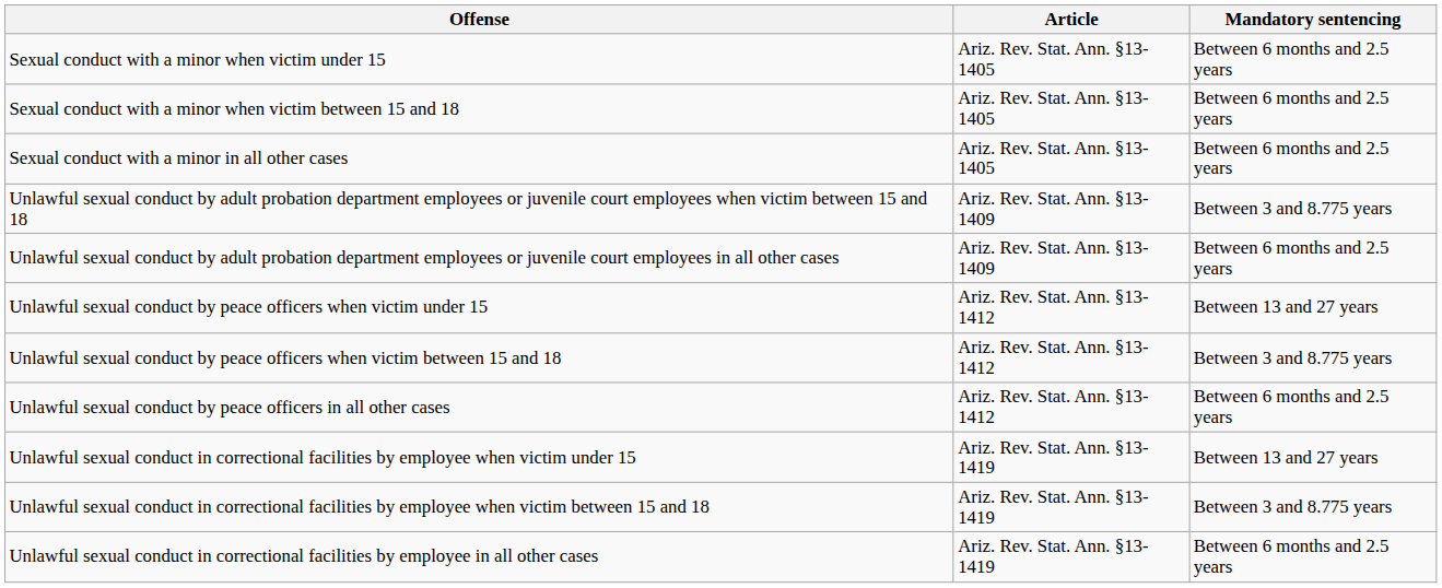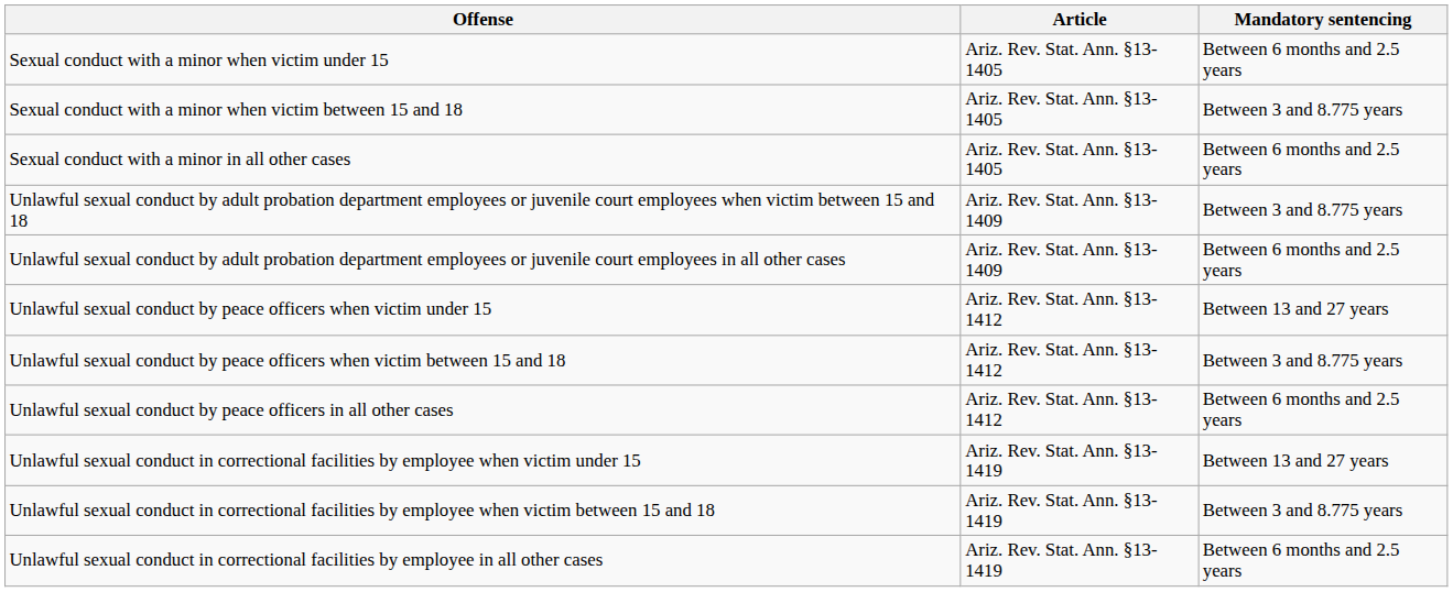Sexual conduct with a minor when victim between 15 and 18 | Mandatory sentencing: Between 6 months and 2.5 years -> Between 3 and 8.775 years
